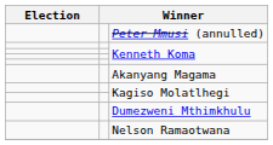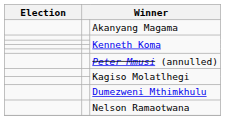rows swapped: Peter Mmusi (annulled) <-> Akanyang Magama
